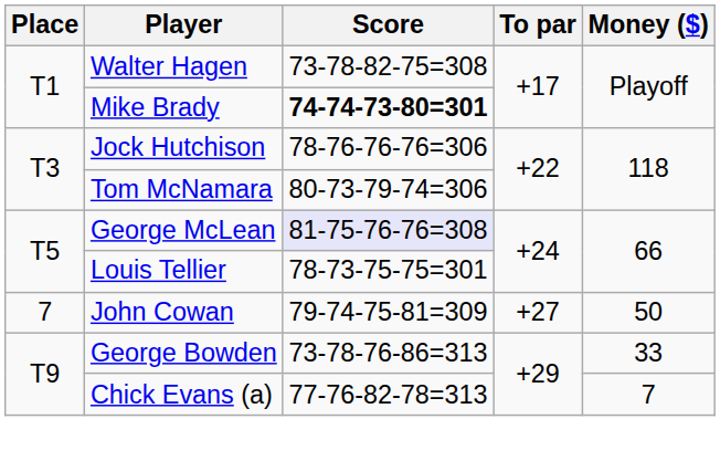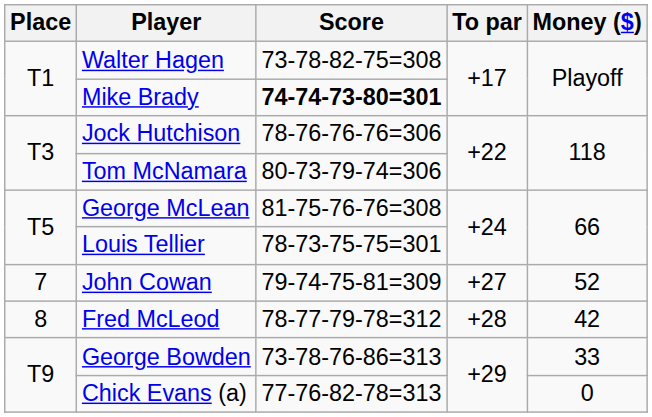George McLean | Score: lavender background -> no background
John Cowan | Money ($): 50 -> 52
+ row: 8 | Fred McLeod | 78-77-79-78=312 | +28 | 42
Chick Evans (a) | Money ($): 7 -> 0
